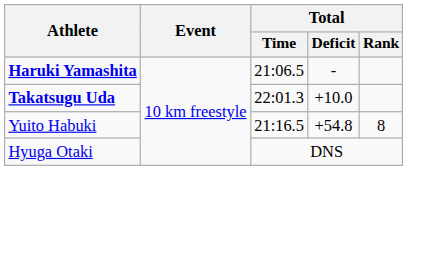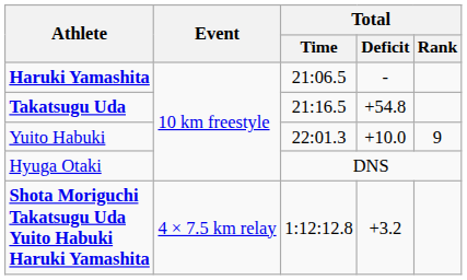Takatsugu Uda | Total / Time: 22:01.3 -> 21:16.5
Takatsugu Uda | Total / Deficit: +10.0 -> +54.8
Yuito Habuki | Total / Time: 21:16.5 -> 22:01.3
Yuito Habuki | Total / Deficit: +54.8 -> +10.0
Yuito Habuki | Total / Rank: 8 -> 9
+ row: Shota Moriguchi Takatsugu Uda Yuito Habuki Haruki Yamashita | 4 × 7.5 km relay | 1:12:12.8 | +3.2
